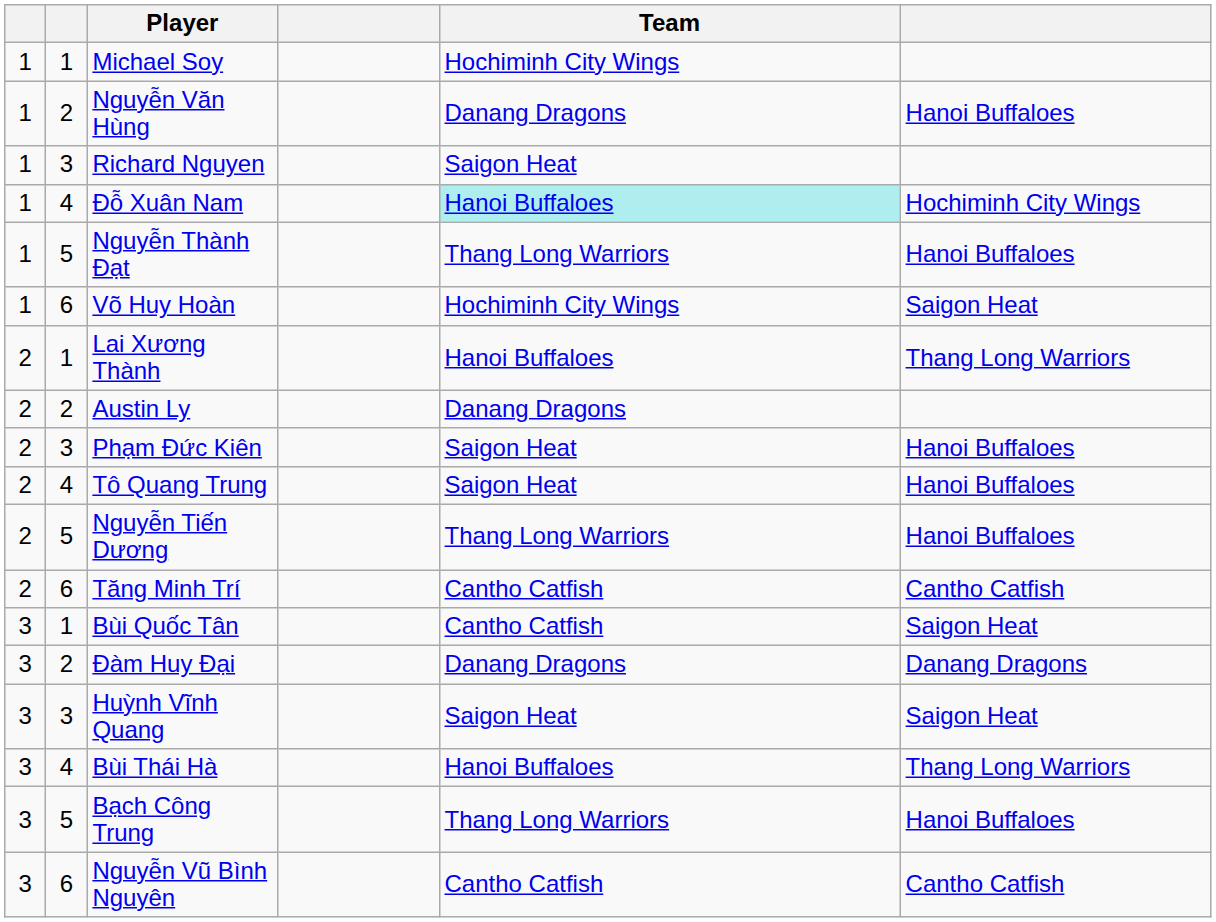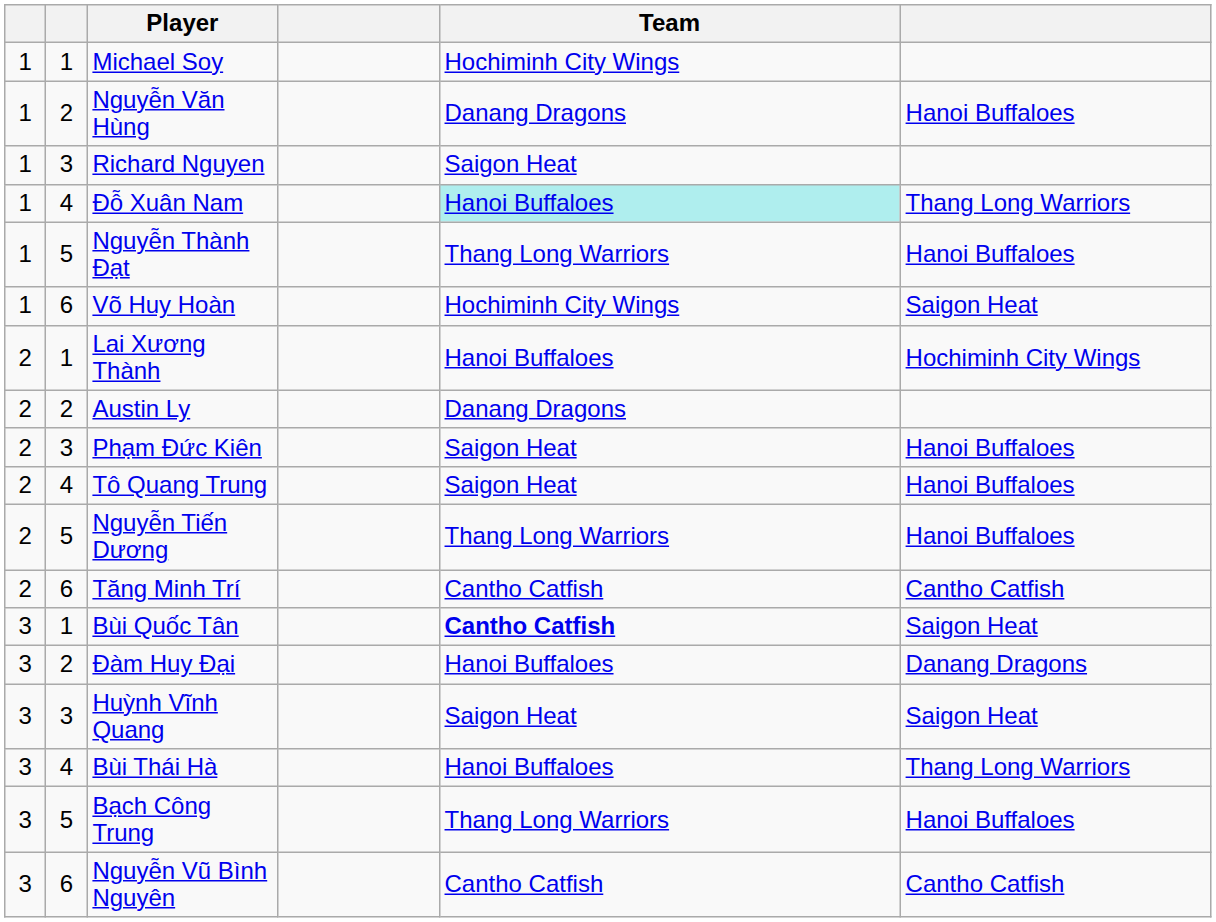Đỗ Xuân Nam | column 6: Hochiminh City Wings -> Thang Long Warriors
Lai Xương Thành | column 6: Thang Long Warriors -> Hochiminh City Wings
Bùi Quốc Tân | Team: normal -> bold
Đàm Huy Đại | Team: Danang Dragons -> Hanoi Buffaloes
